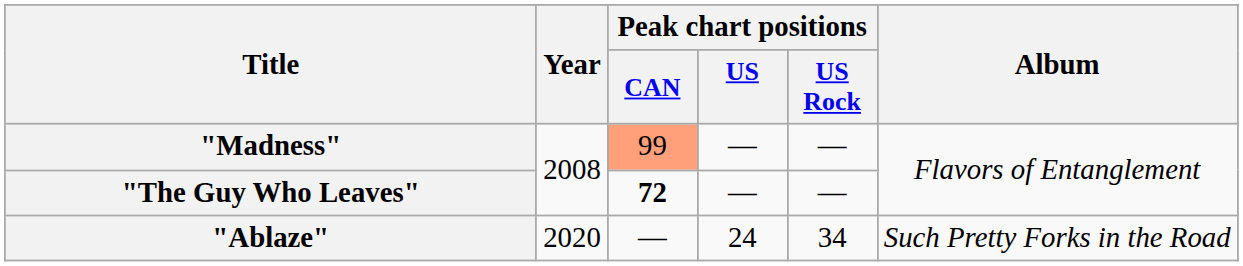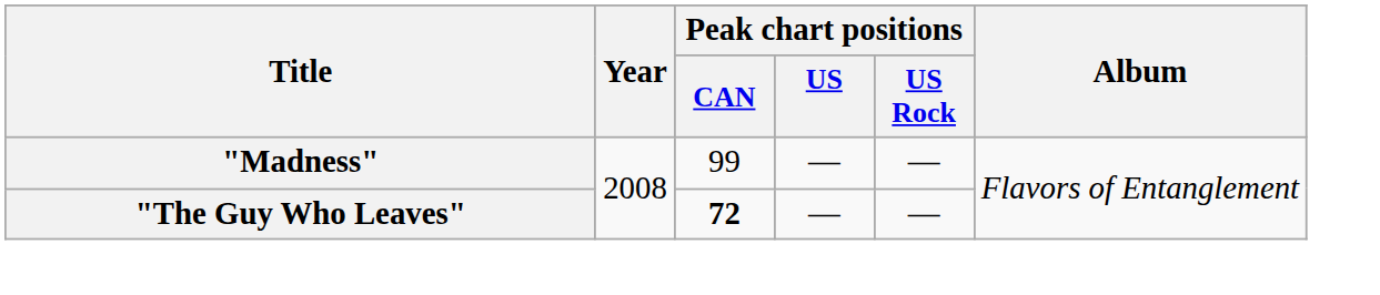"Madness" | Peak chart positions / CAN: lightsalmon background -> no background
- row: "Ablaze" | 2020 | — | 24 | 34 | Such Pretty Forks in the Road
